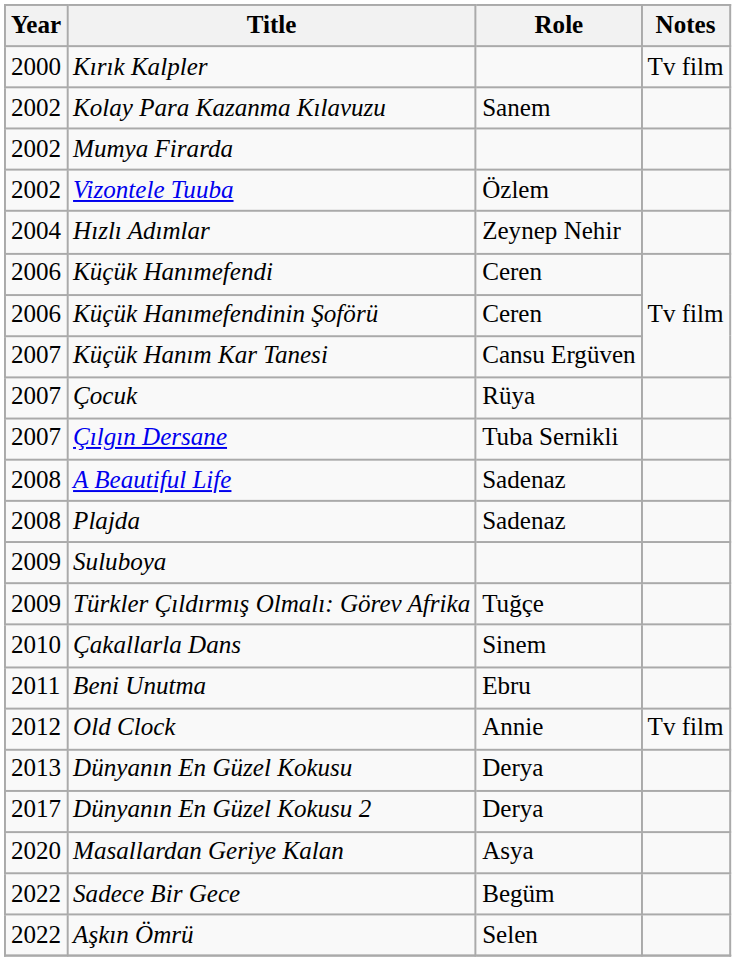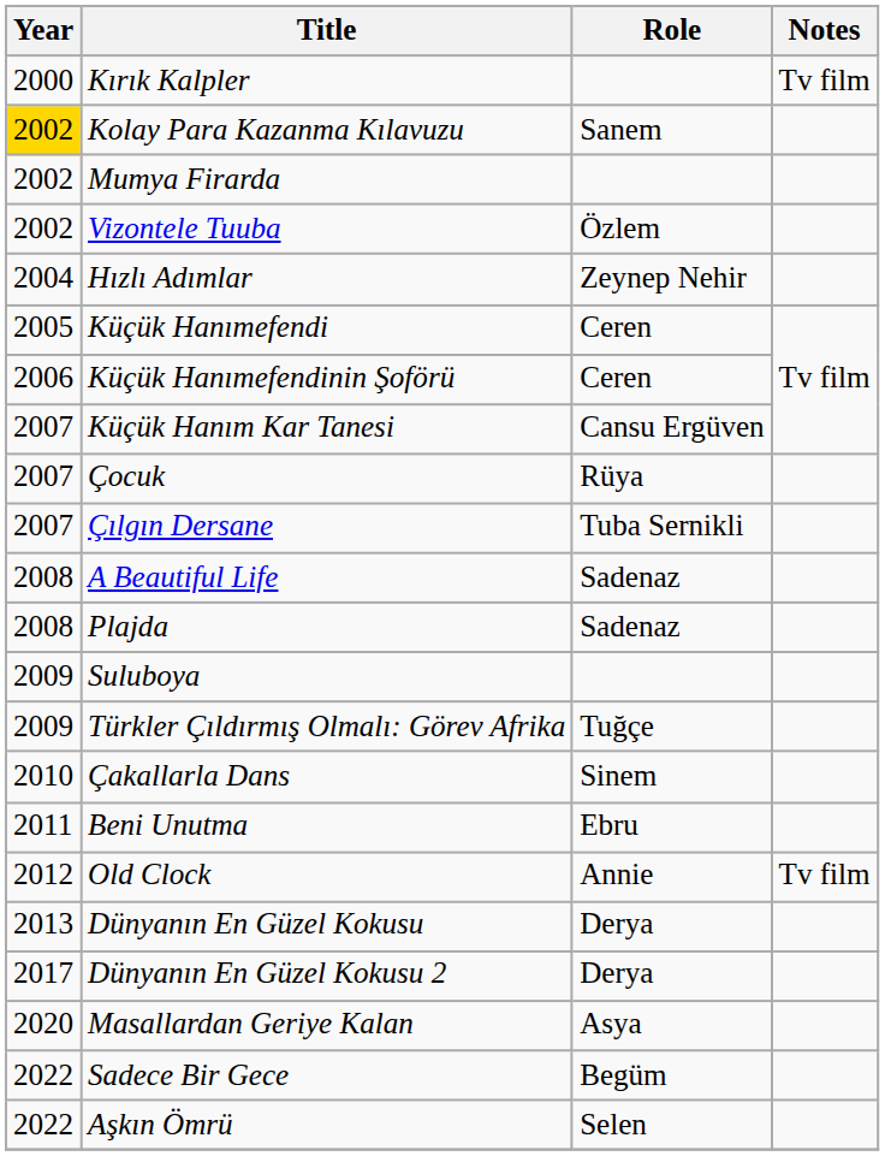Kolay Para Kazanma Kılavuzu | Year: no background -> gold background
Küçük Hanımefendi | Year: 2006 -> 2005
